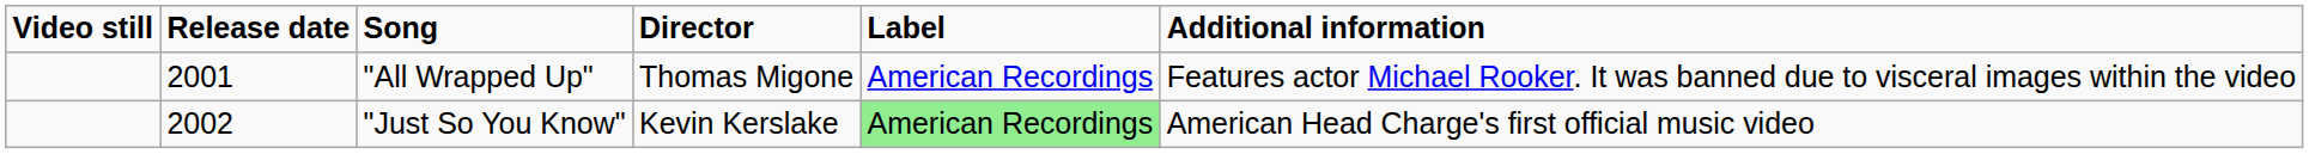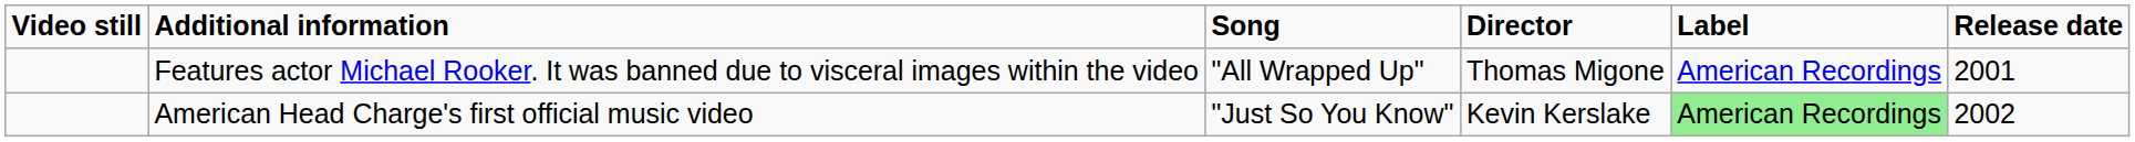columns swapped: Release date <-> Additional information
